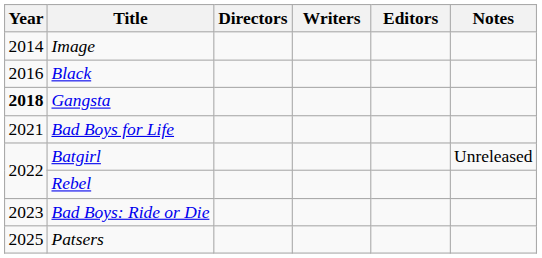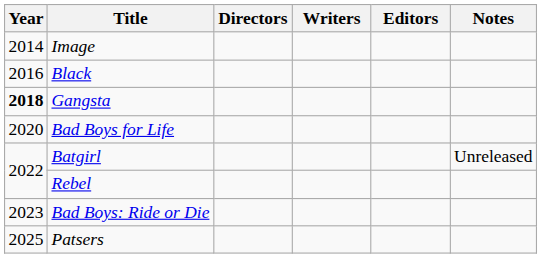Bad Boys for Life | Year: 2021 -> 2020
